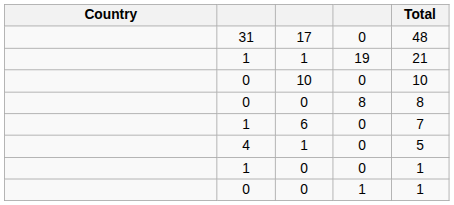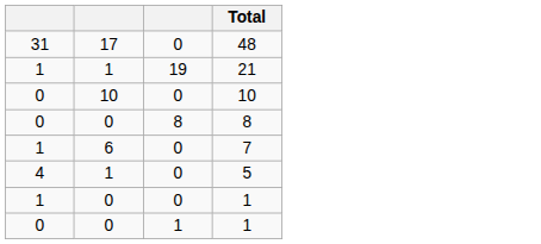- column: Country
